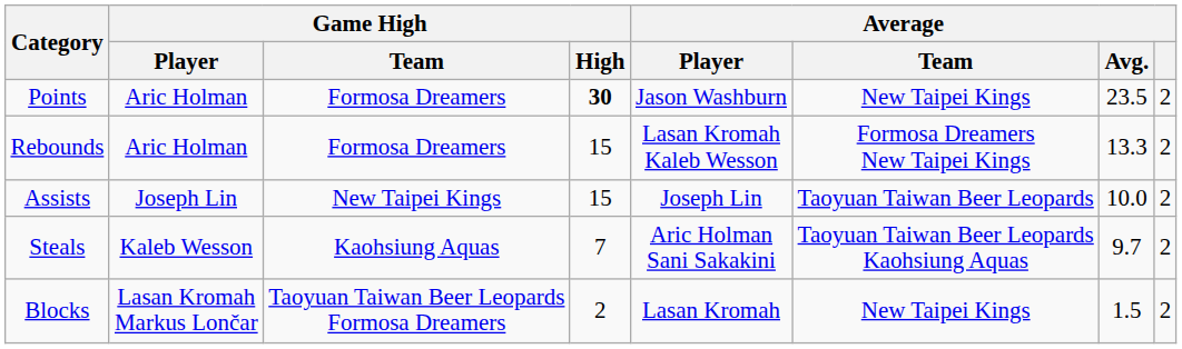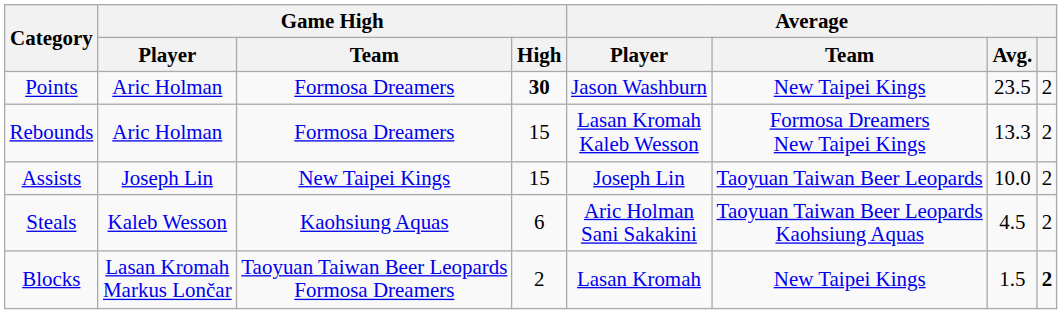Steals | Game High / High: 7 -> 6
Steals | Average / Avg.: 9.7 -> 4.5
Blocks | Average: normal -> bold
